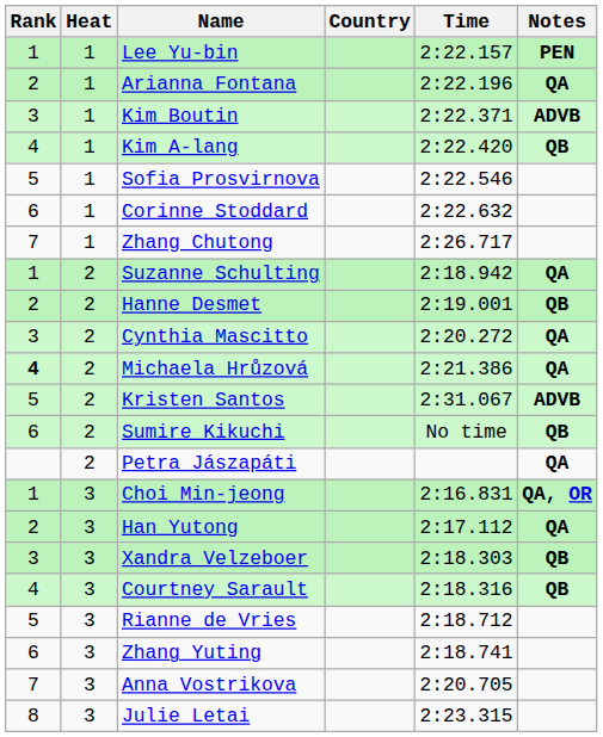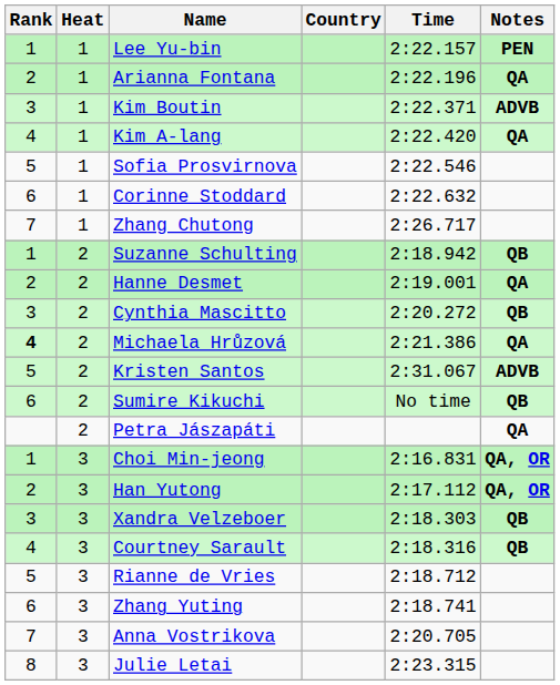Kim A-lang | Notes: QB -> QA
Suzanne Schulting | Notes: QA -> QB
Hanne Desmet | Notes: QB -> QA
Cynthia Mascitto | Notes: QA -> QB
Han Yutong | Notes: QA -> QA, OR
